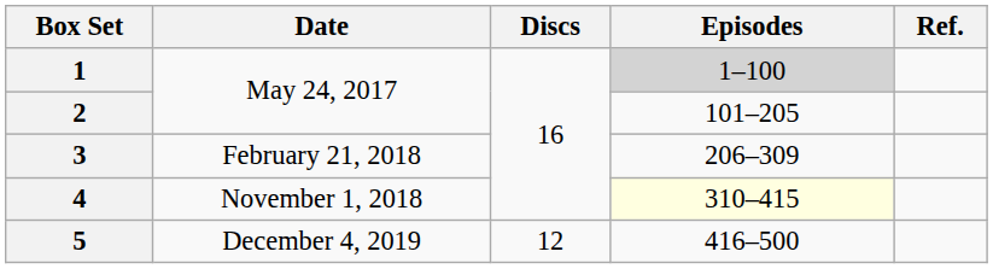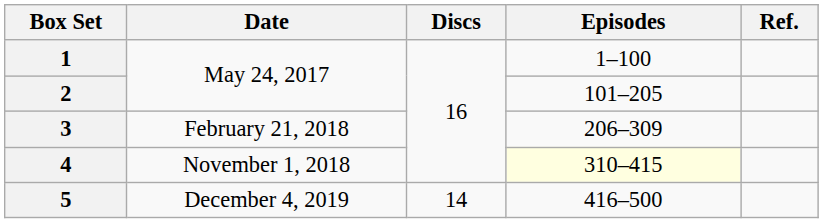1 | Episodes: lightgrey background -> no background
5 | Discs: 12 -> 14
